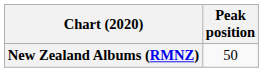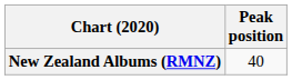New Zealand Albums (RMNZ) | Peak position: 50 -> 40
